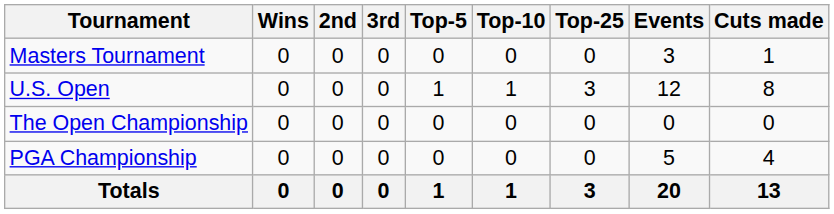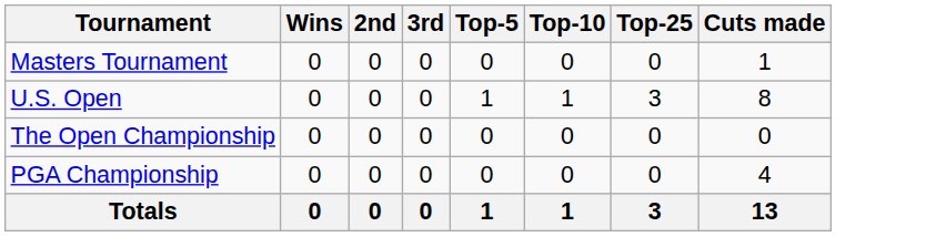- column: Events | 3 | 12 | 0 | 5 | 20
